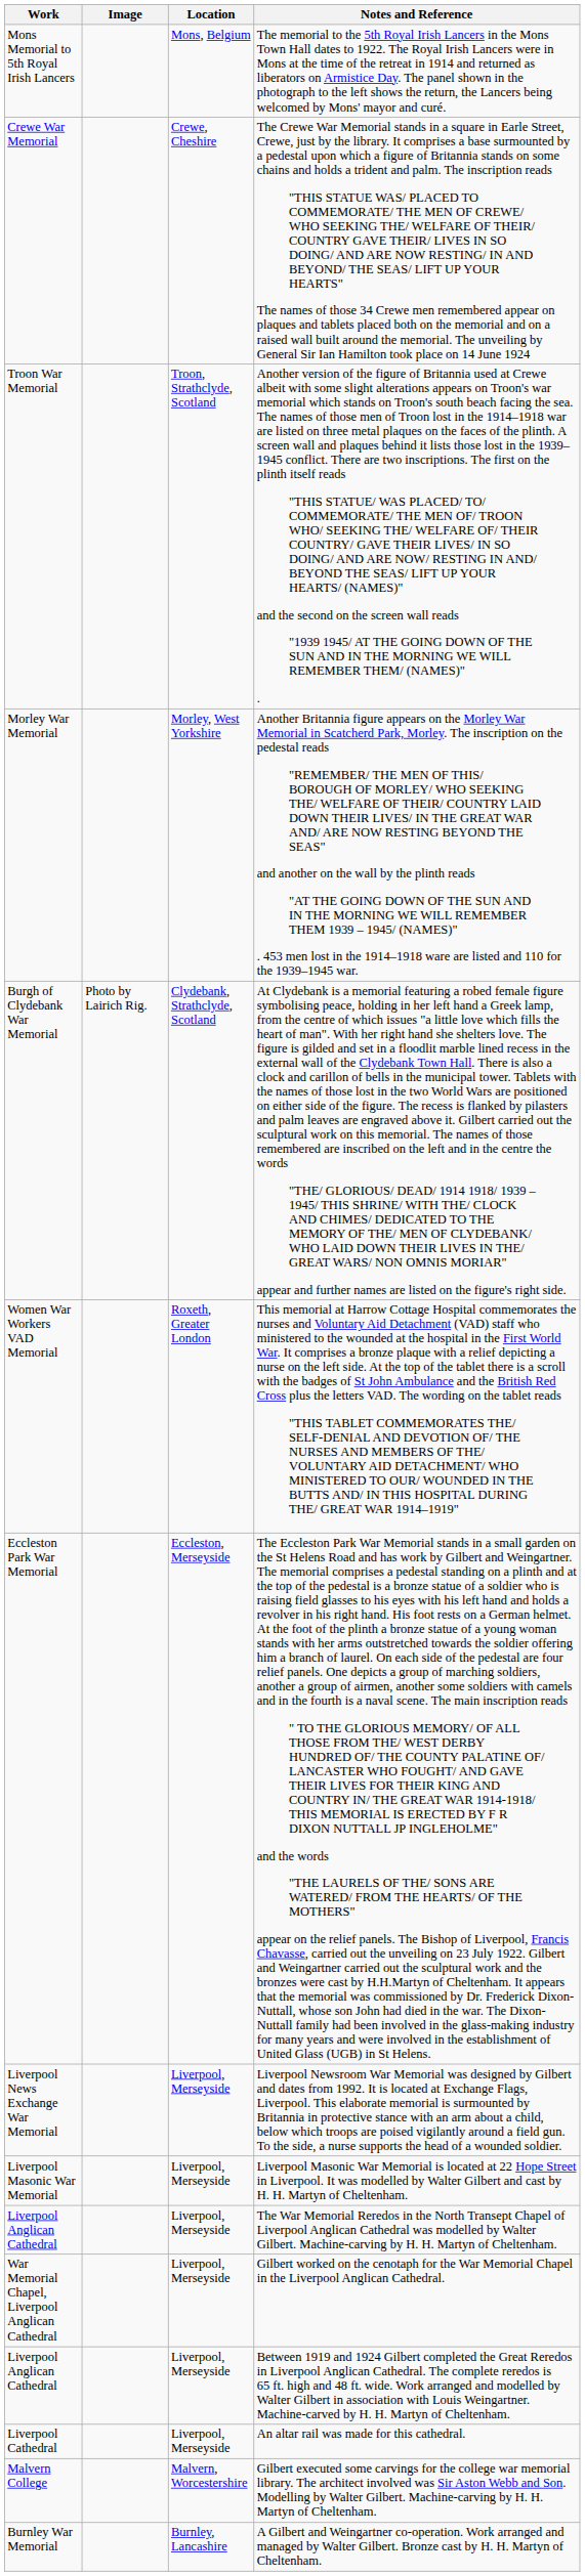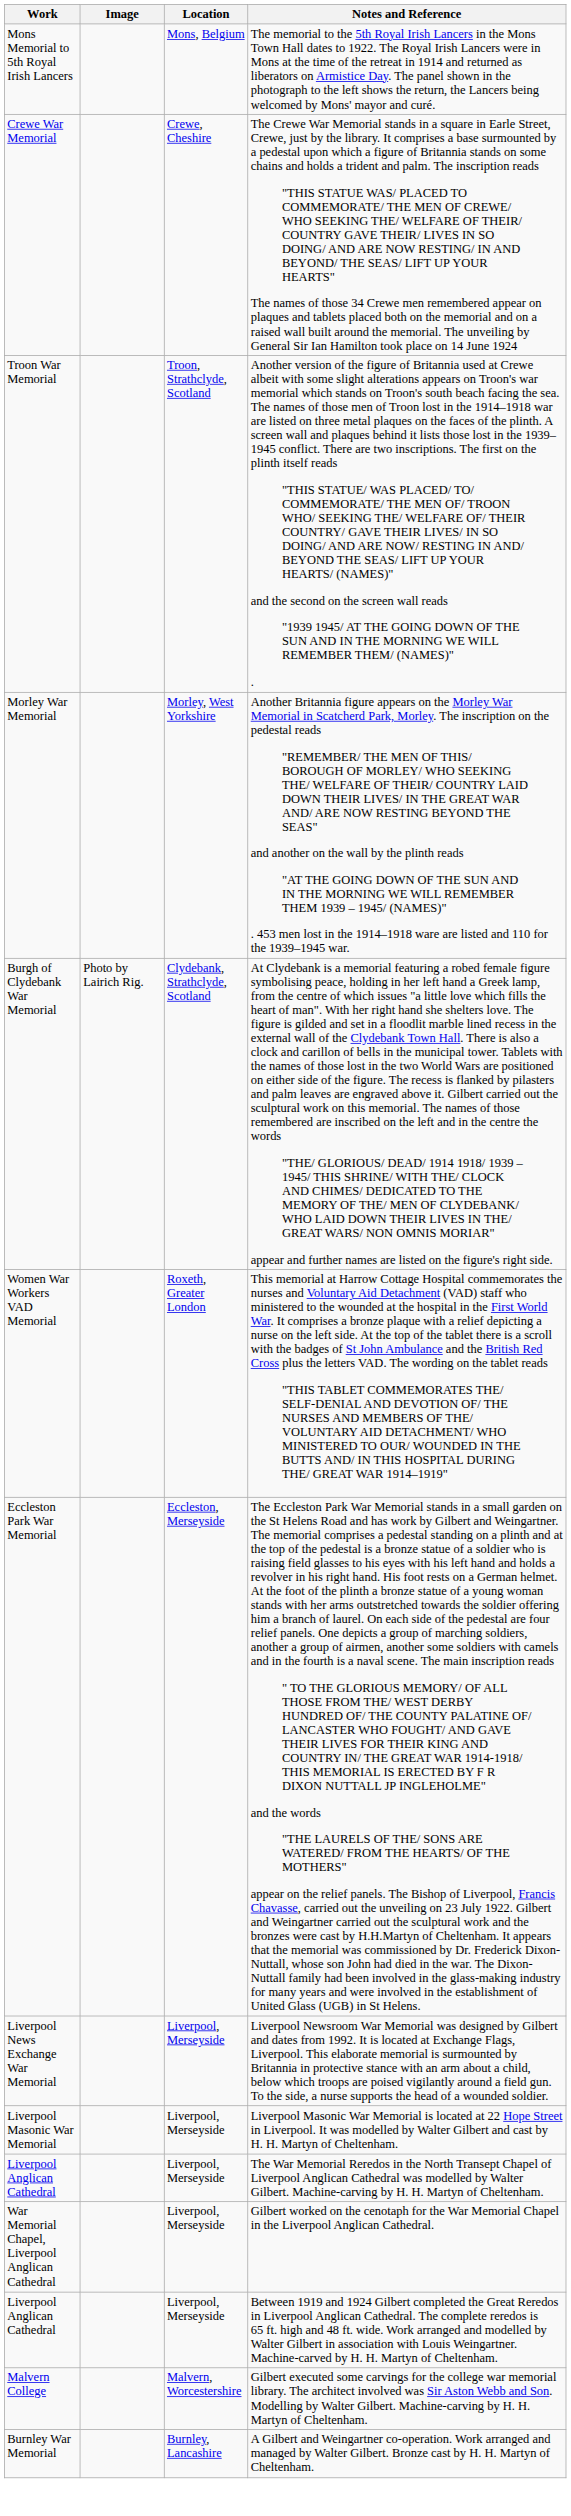- row: Liverpool Cathedral | Liverpool, Merseyside | An altar rail was made for this cathedral.
